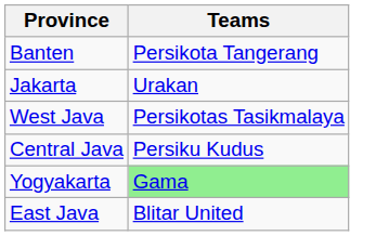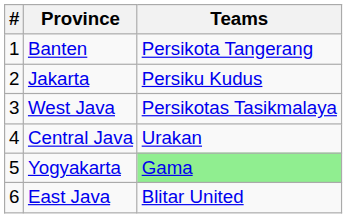+ column: # | 1 | 2 | 3 | 4 | 5 | 6
Jakarta | Teams: Urakan -> Persiku Kudus
Central Java | Teams: Persiku Kudus -> Urakan
